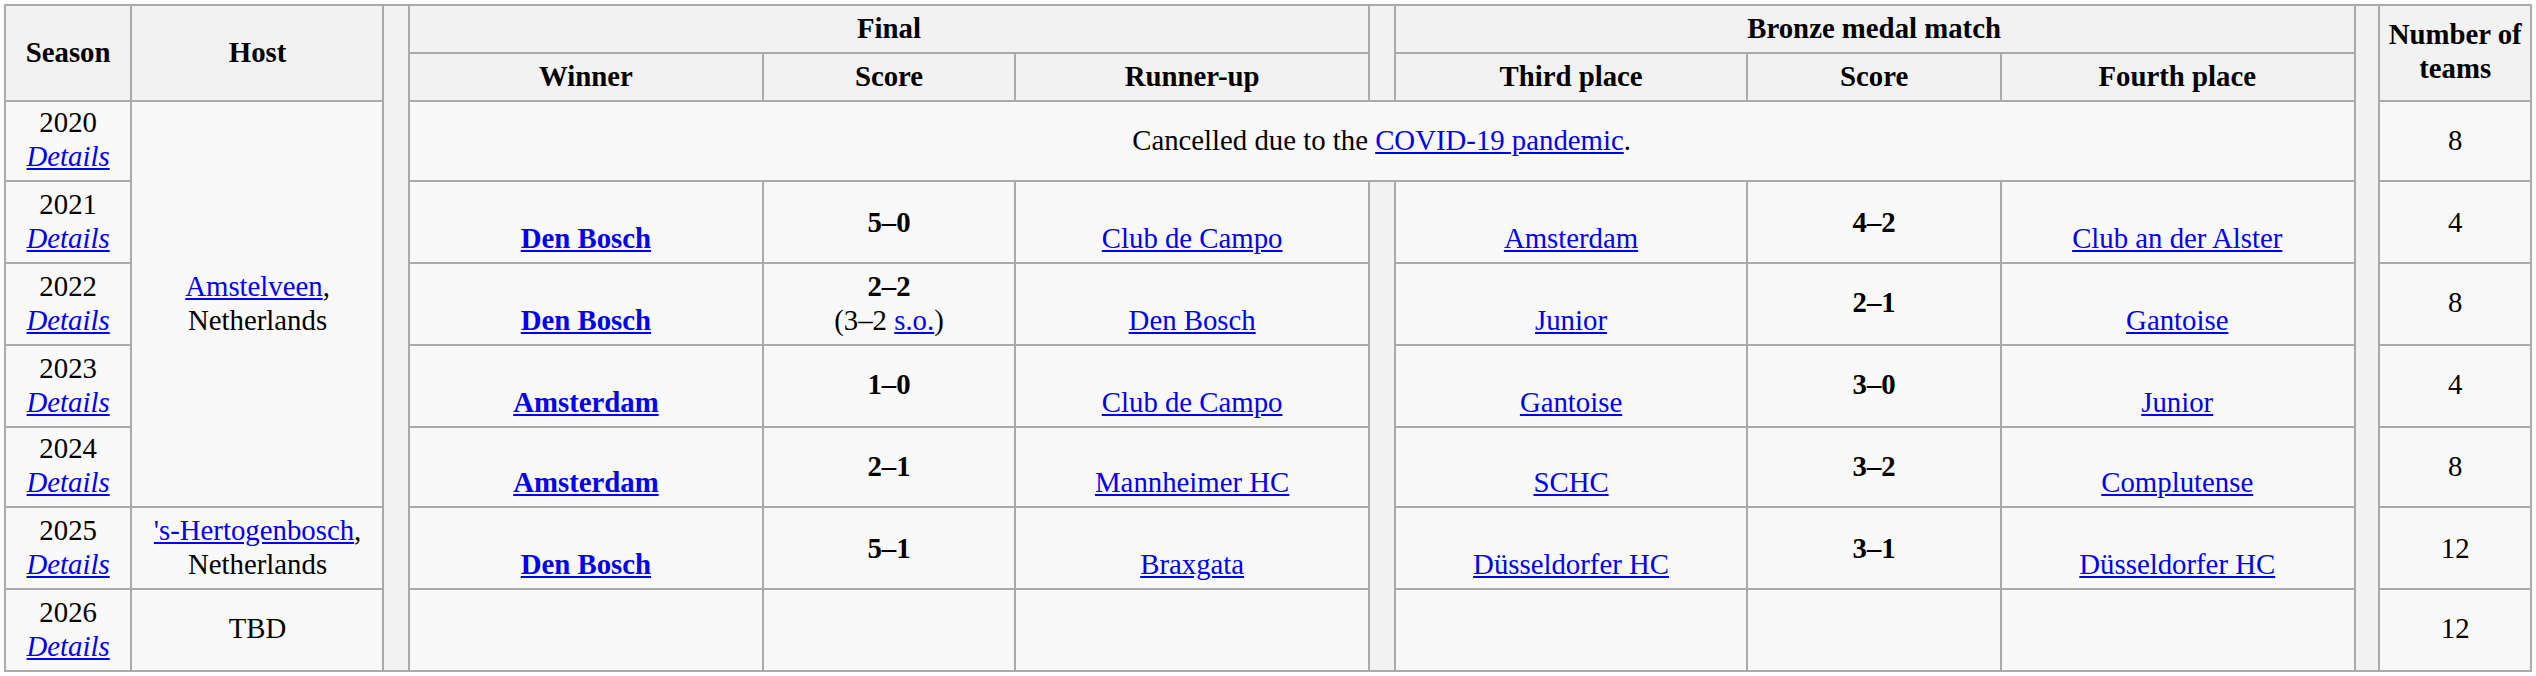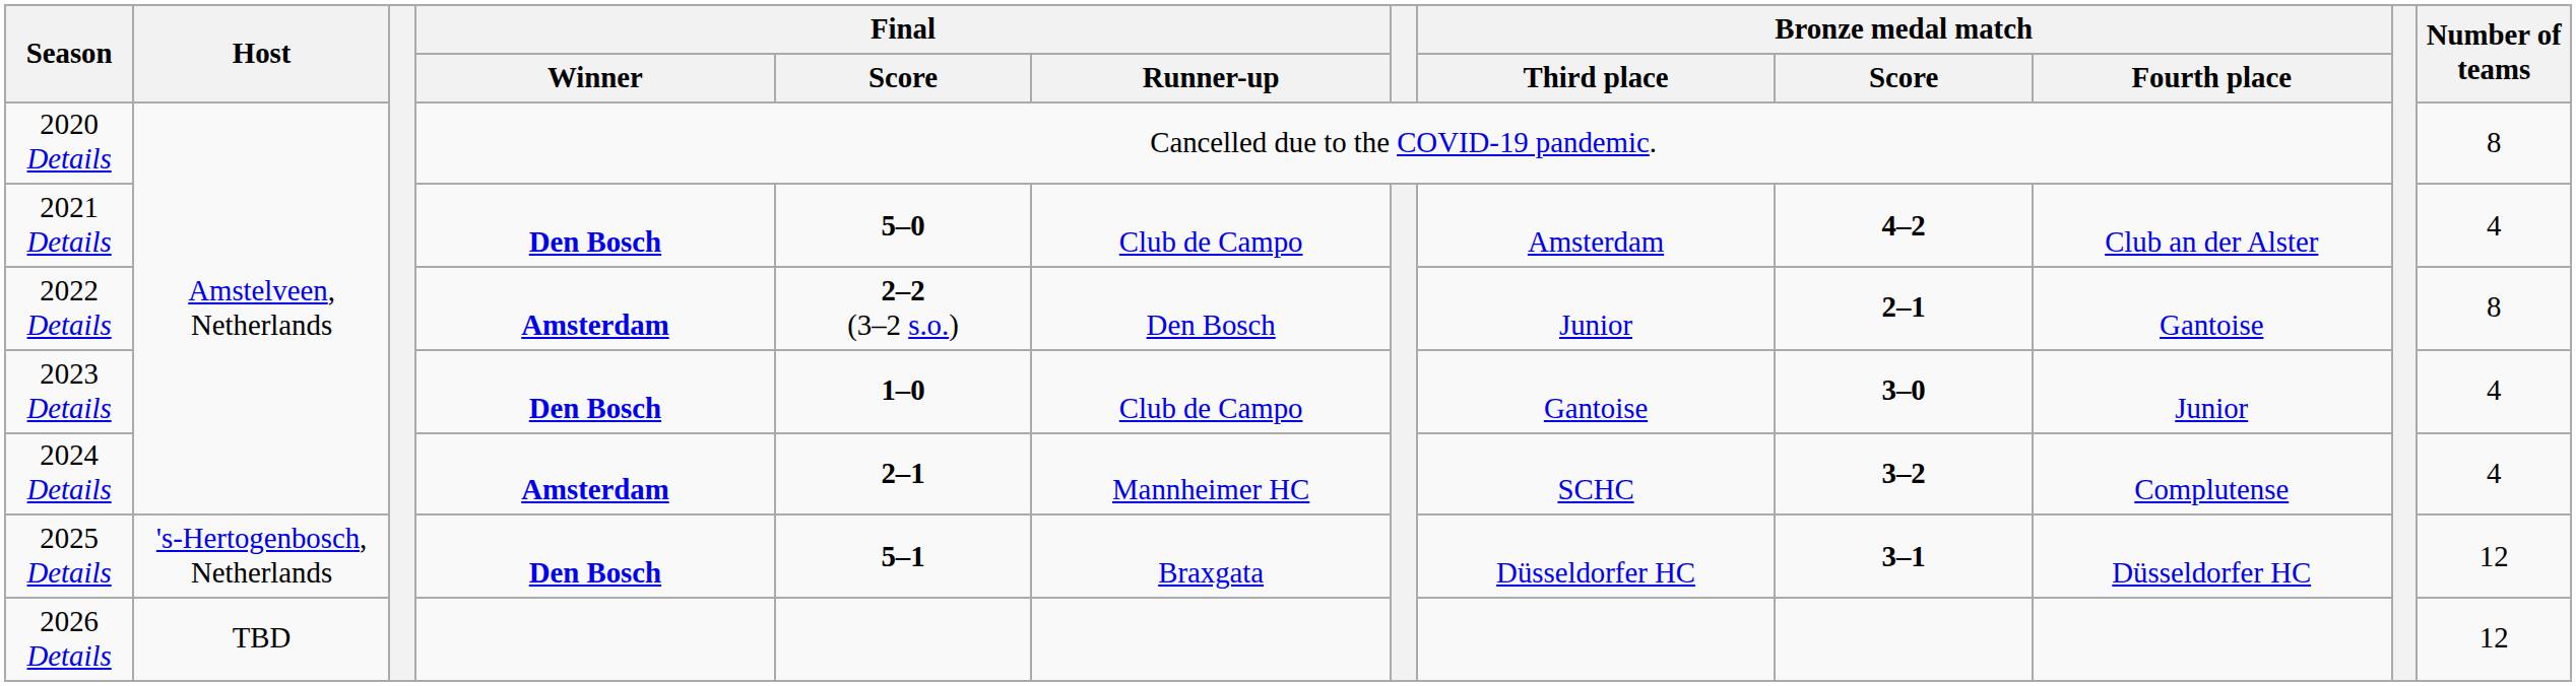2022 Details | Final / Winner: Den Bosch -> Amsterdam
2023 Details | Final / Winner: Amsterdam -> Den Bosch
2024 Details | Number of teams: 8 -> 4
